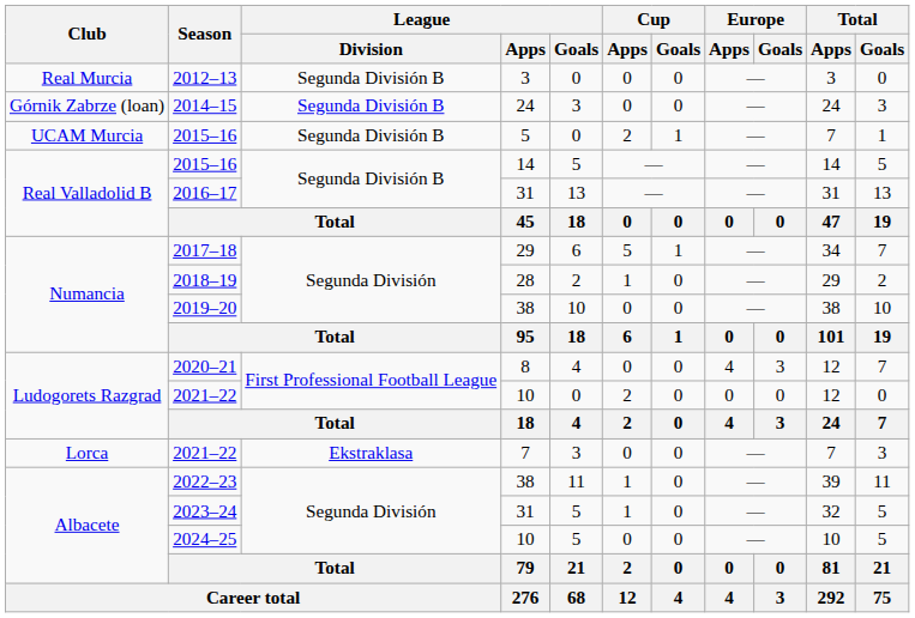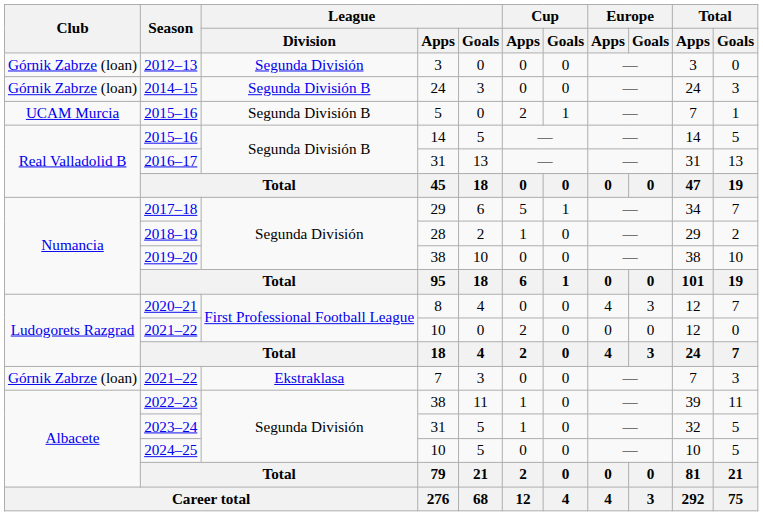2012–13 | Club: Real Murcia -> Górnik Zabrze (loan)
2012–13 | League / Division: Segunda División B -> Segunda División
2021–22 / 7 | Club: Lorca -> Górnik Zabrze (loan)
